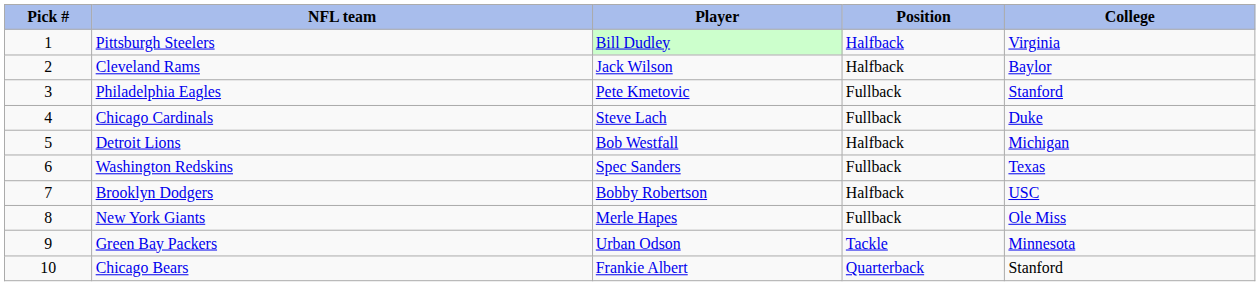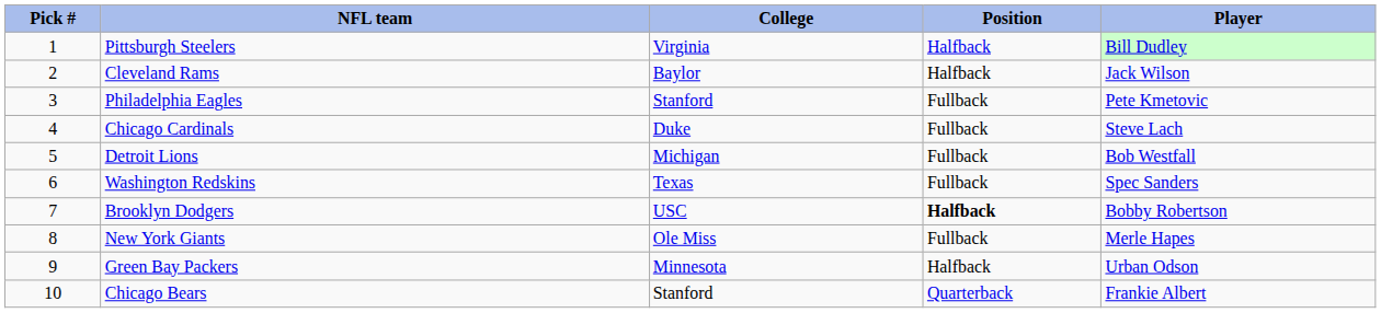columns swapped: Player <-> College
Detroit Lions | Position: Halfback -> Fullback
Brooklyn Dodgers | Position: normal -> bold
Green Bay Packers | Position: Tackle -> Halfback
